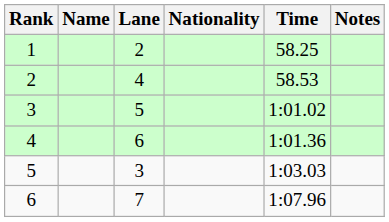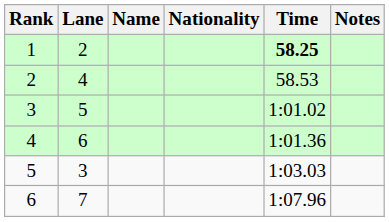columns swapped: Lane <-> Name
1 | Time: normal -> bold
